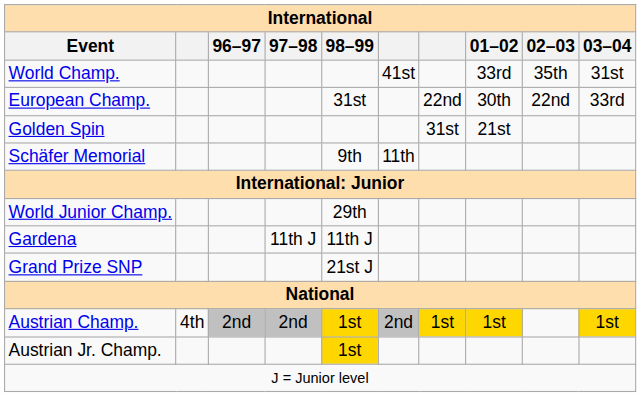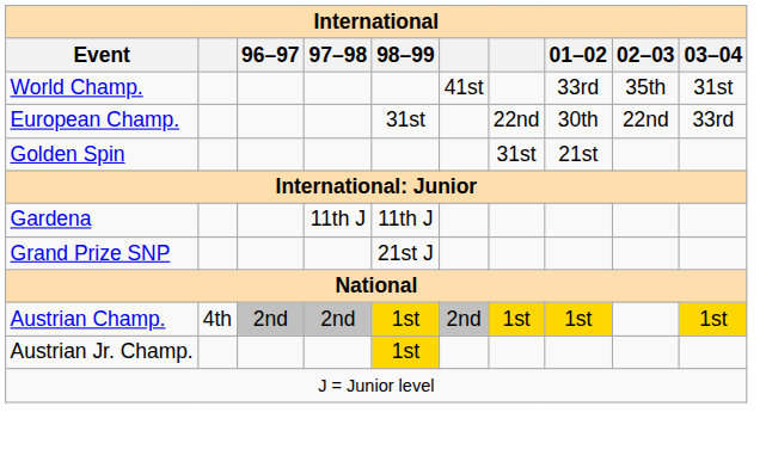- row: Schäfer Memorial | 9th | 11th
- row: World Junior Champ. | 29th
